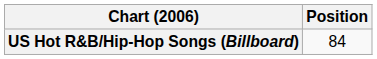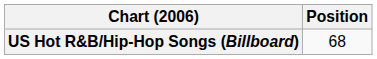US Hot R&B/Hip-Hop Songs (Billboard) | Position: 84 -> 68
